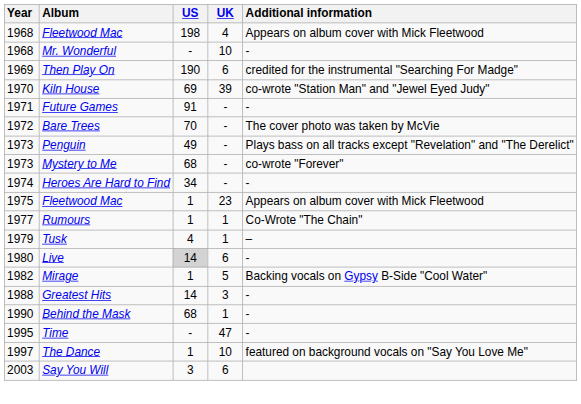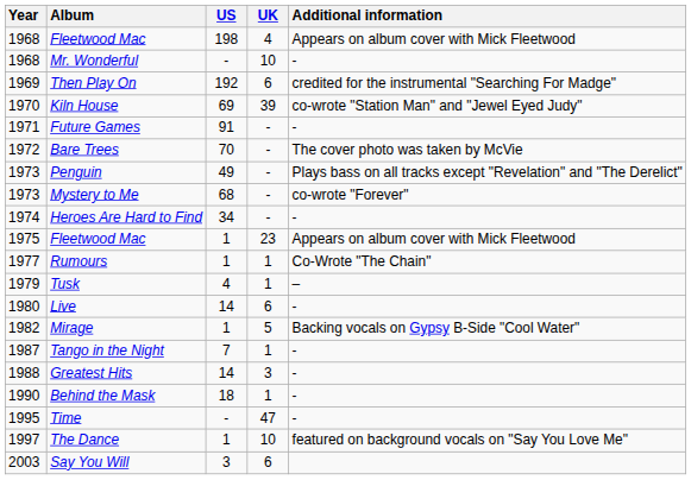Then Play On | US: 190 -> 192
Live | US: lightgrey background -> no background
+ row: 1987 | Tango in the Night | 7 | 1 | -
Behind the Mask | US: 68 -> 18
